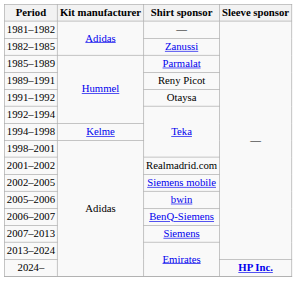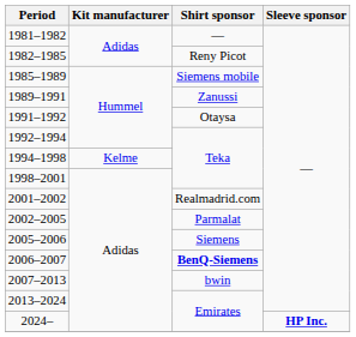1982–1985 | Shirt sponsor: Zanussi -> Reny Picot
1985–1989 | Shirt sponsor: Parmalat -> Siemens mobile
1989–1991 | Shirt sponsor: Reny Picot -> Zanussi
2002–2005 | Shirt sponsor: Siemens mobile -> Parmalat
2005–2006 | Shirt sponsor: bwin -> Siemens
2006–2007 | Shirt sponsor: normal -> bold
2007–2013 | Shirt sponsor: Siemens -> bwin
